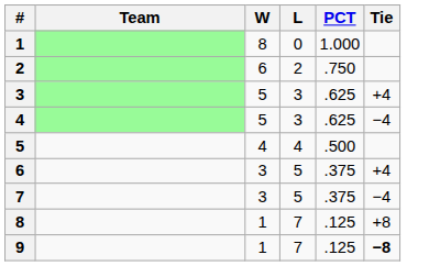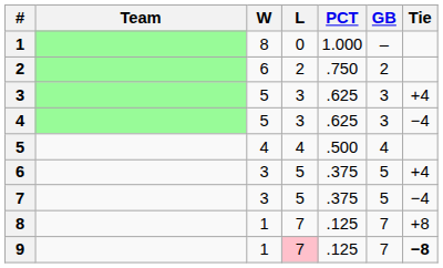+ column: GB | – | 2 | 3 | 3 | 4 | 5 | 5 | 7 | 7
9 | L: no background -> pink background
